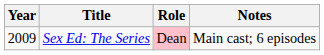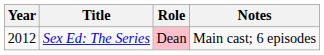Sex Ed: The Series | Year: 2009 -> 2012
